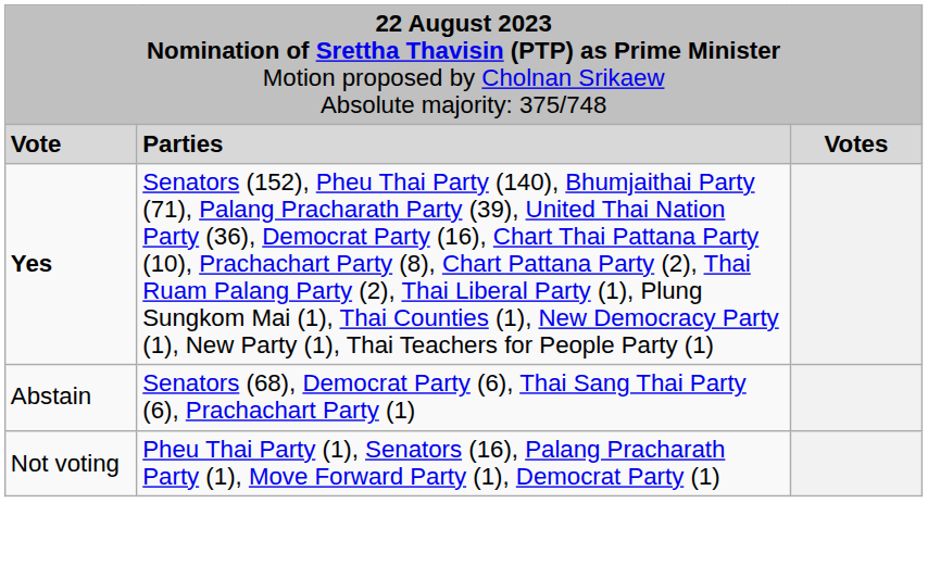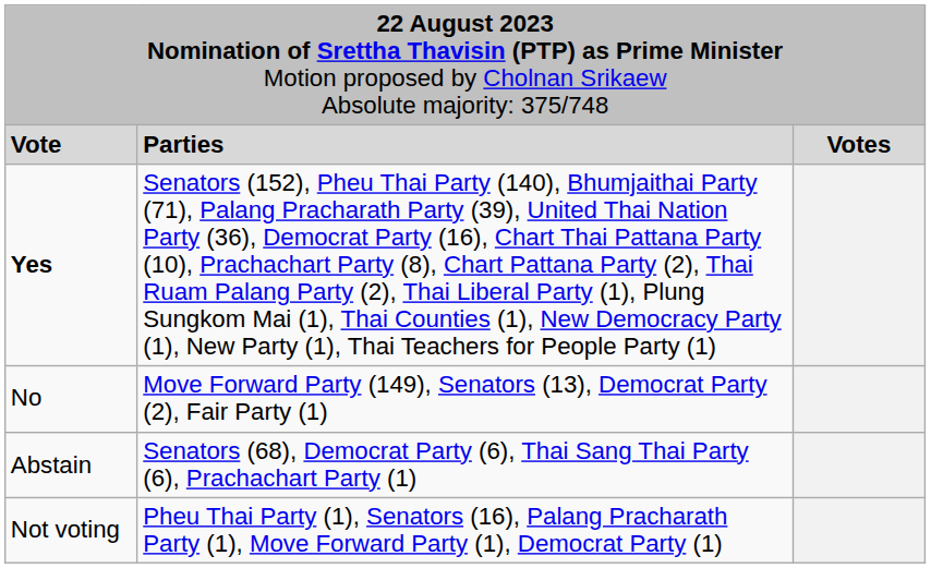+ row: No | Move Forward Party (149), Senators (13), Democrat Party (2), Fair Party (1)
